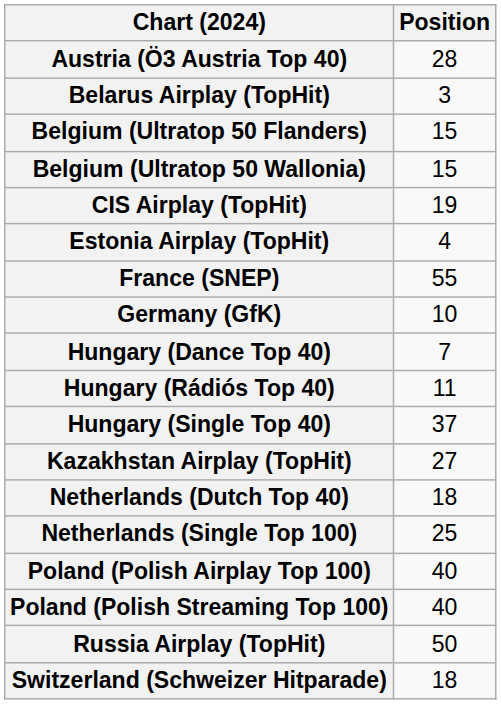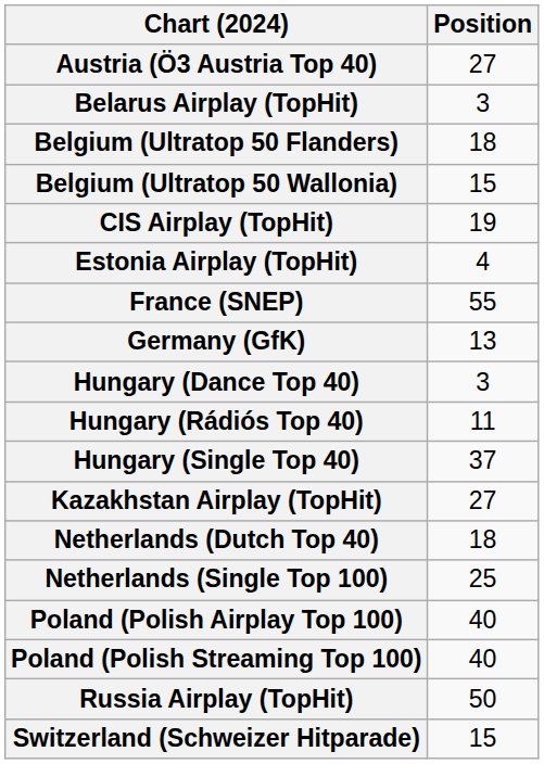Austria (Ö3 Austria Top 40) | Position: 28 -> 27
Belgium (Ultratop 50 Flanders) | Position: 15 -> 18
Germany (GfK) | Position: 10 -> 13
Hungary (Dance Top 40) | Position: 7 -> 3
Switzerland (Schweizer Hitparade) | Position: 18 -> 15
